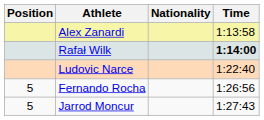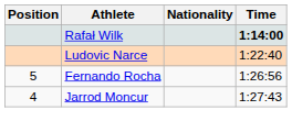- row: Alex Zanardi | 1:13:58
Jarrod Moncur | Position: 5 -> 4
